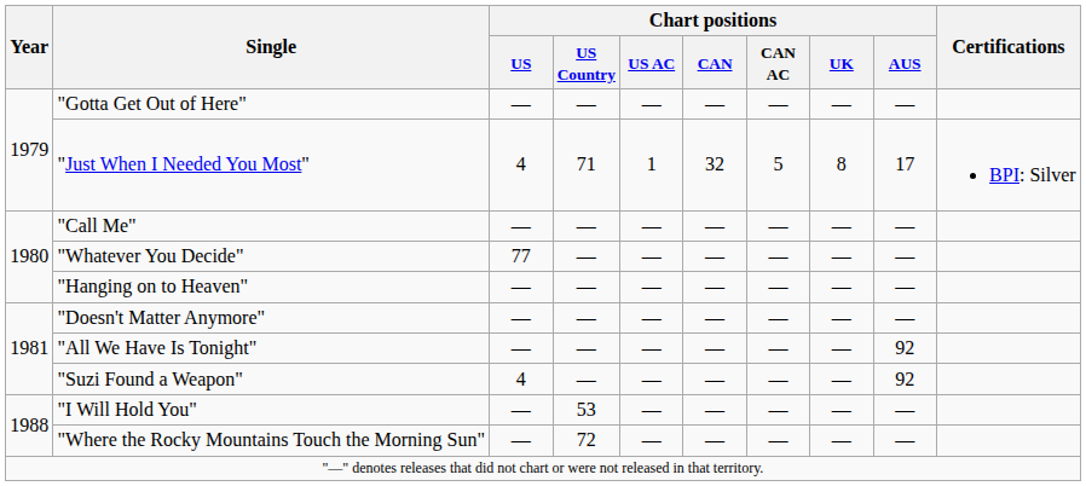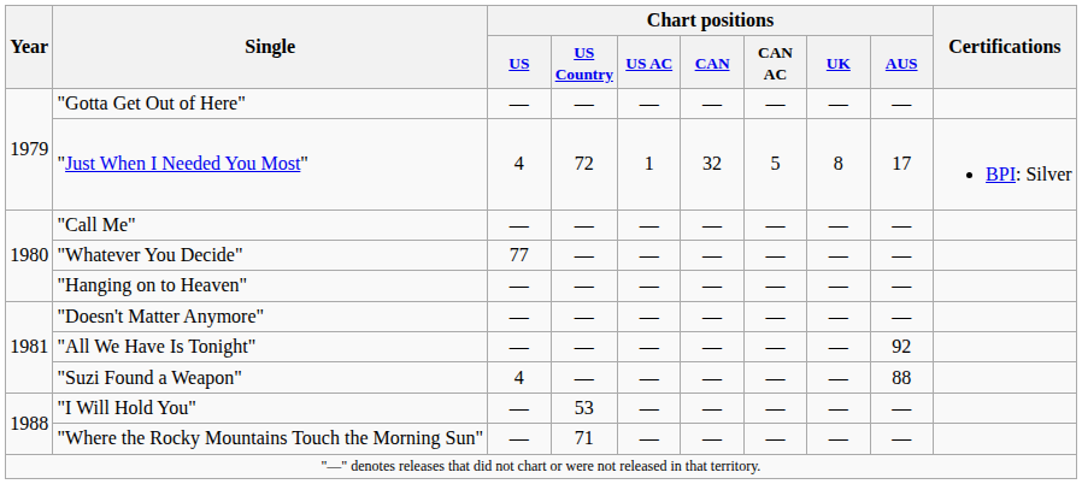"Just When I Needed You Most" | Chart positions / US Country: 71 -> 72
"Suzi Found a Weapon" | Chart positions / AUS: 92 -> 88
"Where the Rocky Mountains Touch the Morning Sun" | Chart positions / US Country: 72 -> 71
